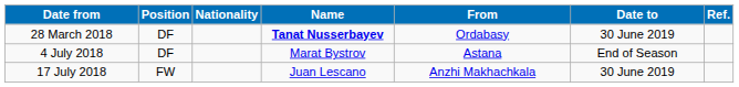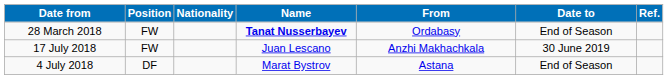28 March 2018 | Position: DF -> FW
28 March 2018 | Date to: 30 June 2019 -> End of Season
rows swapped: 4 July 2018 <-> 17 July 2018
